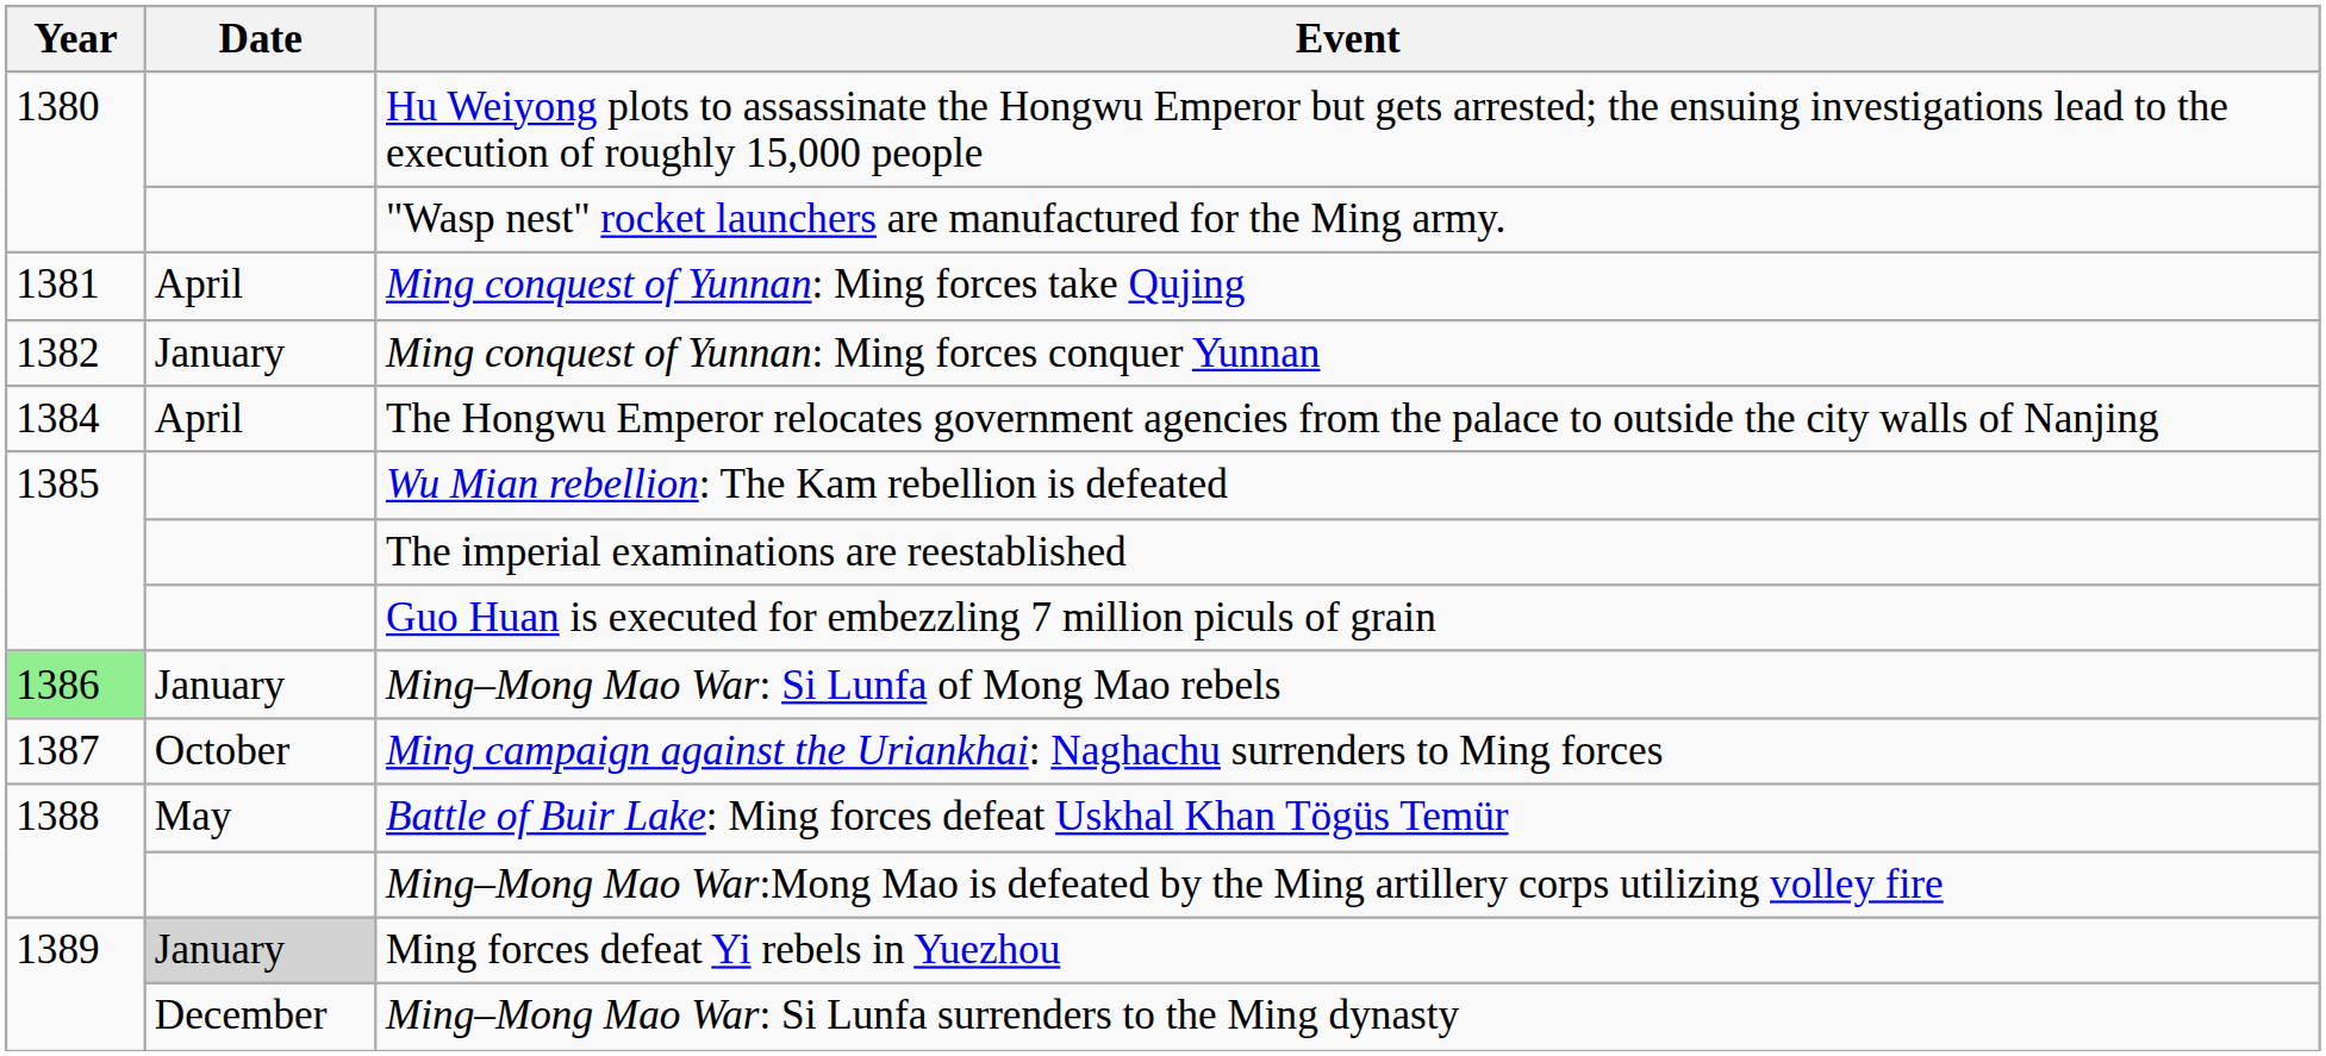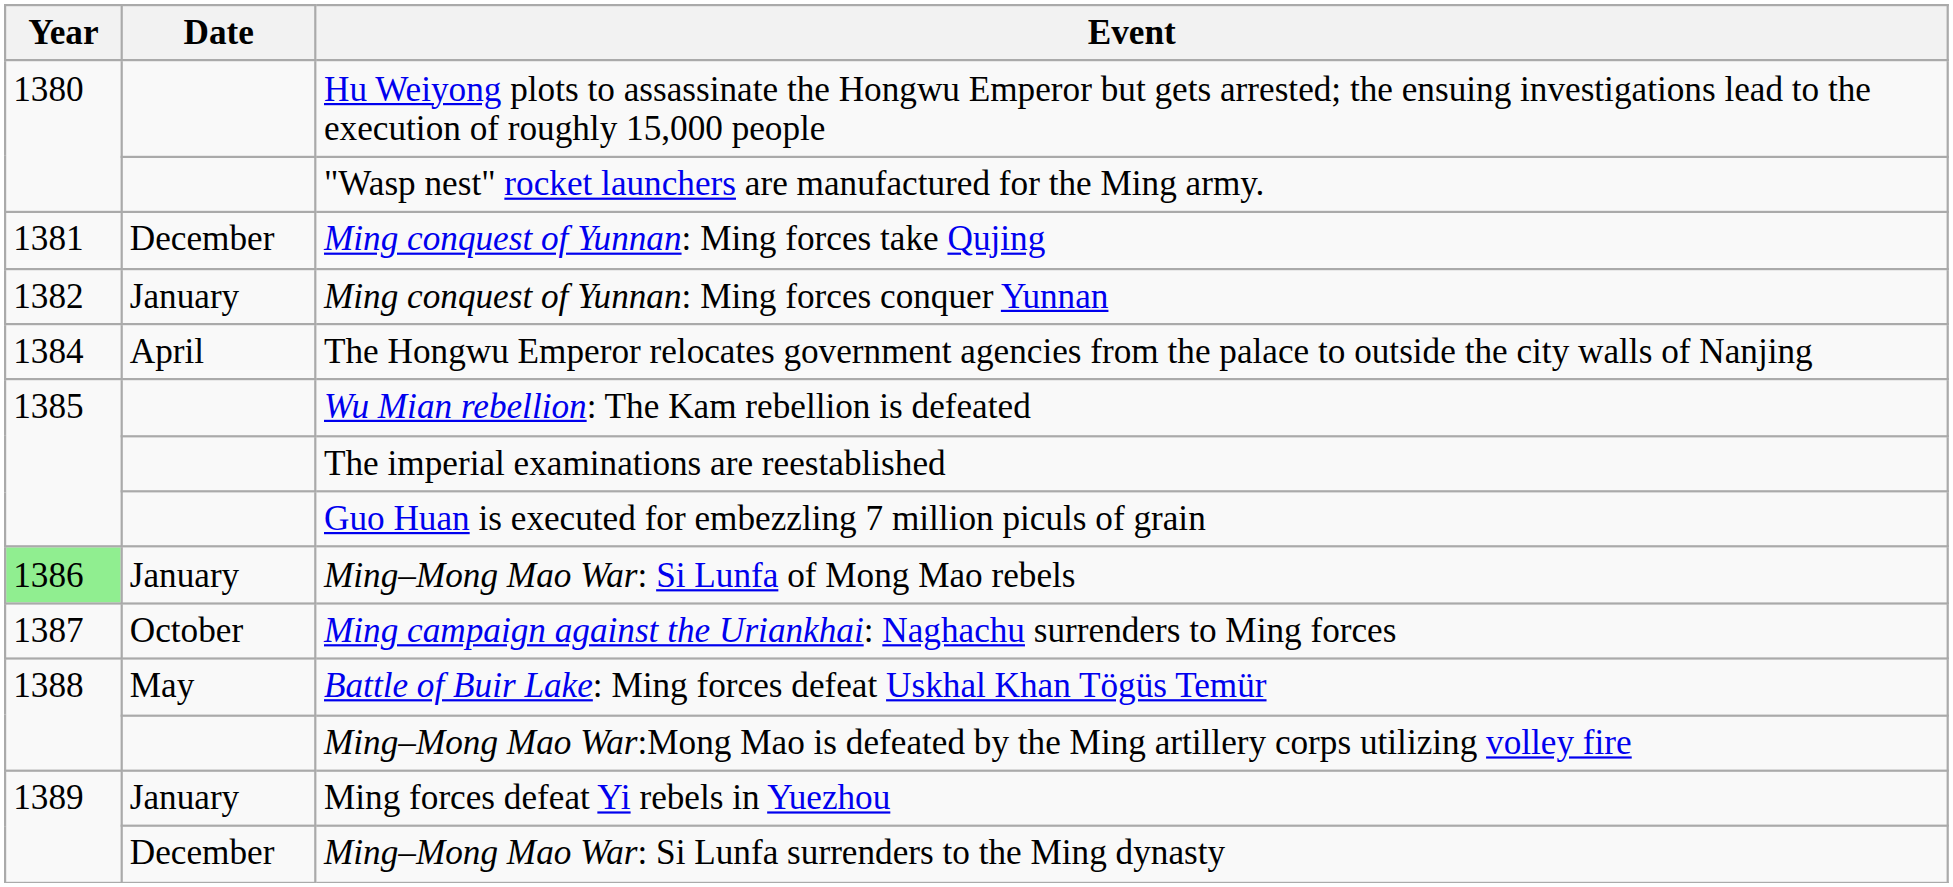Ming conquest of Yunnan: Ming forces take Qujing | Date: April -> December
Ming forces defeat Yi rebels in Yuezhou | Date: lightgrey background -> no background
